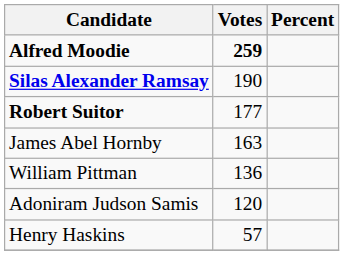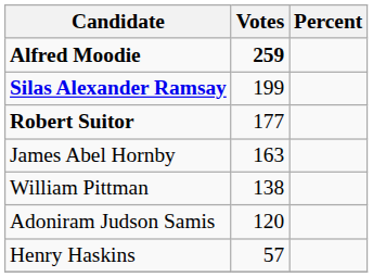Silas Alexander Ramsay | Votes: 190 -> 199
William Pittman | Votes: 136 -> 138
